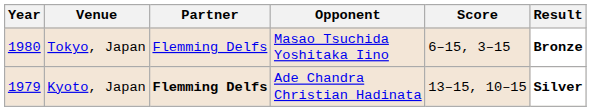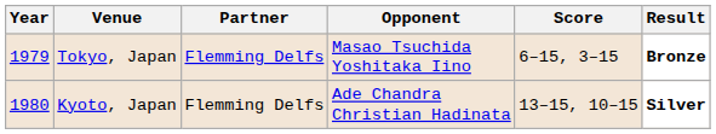Tokyo, Japan | Year: 1980 -> 1979
Kyoto, Japan | Year: 1979 -> 1980
Kyoto, Japan | Partner: bold -> normal
